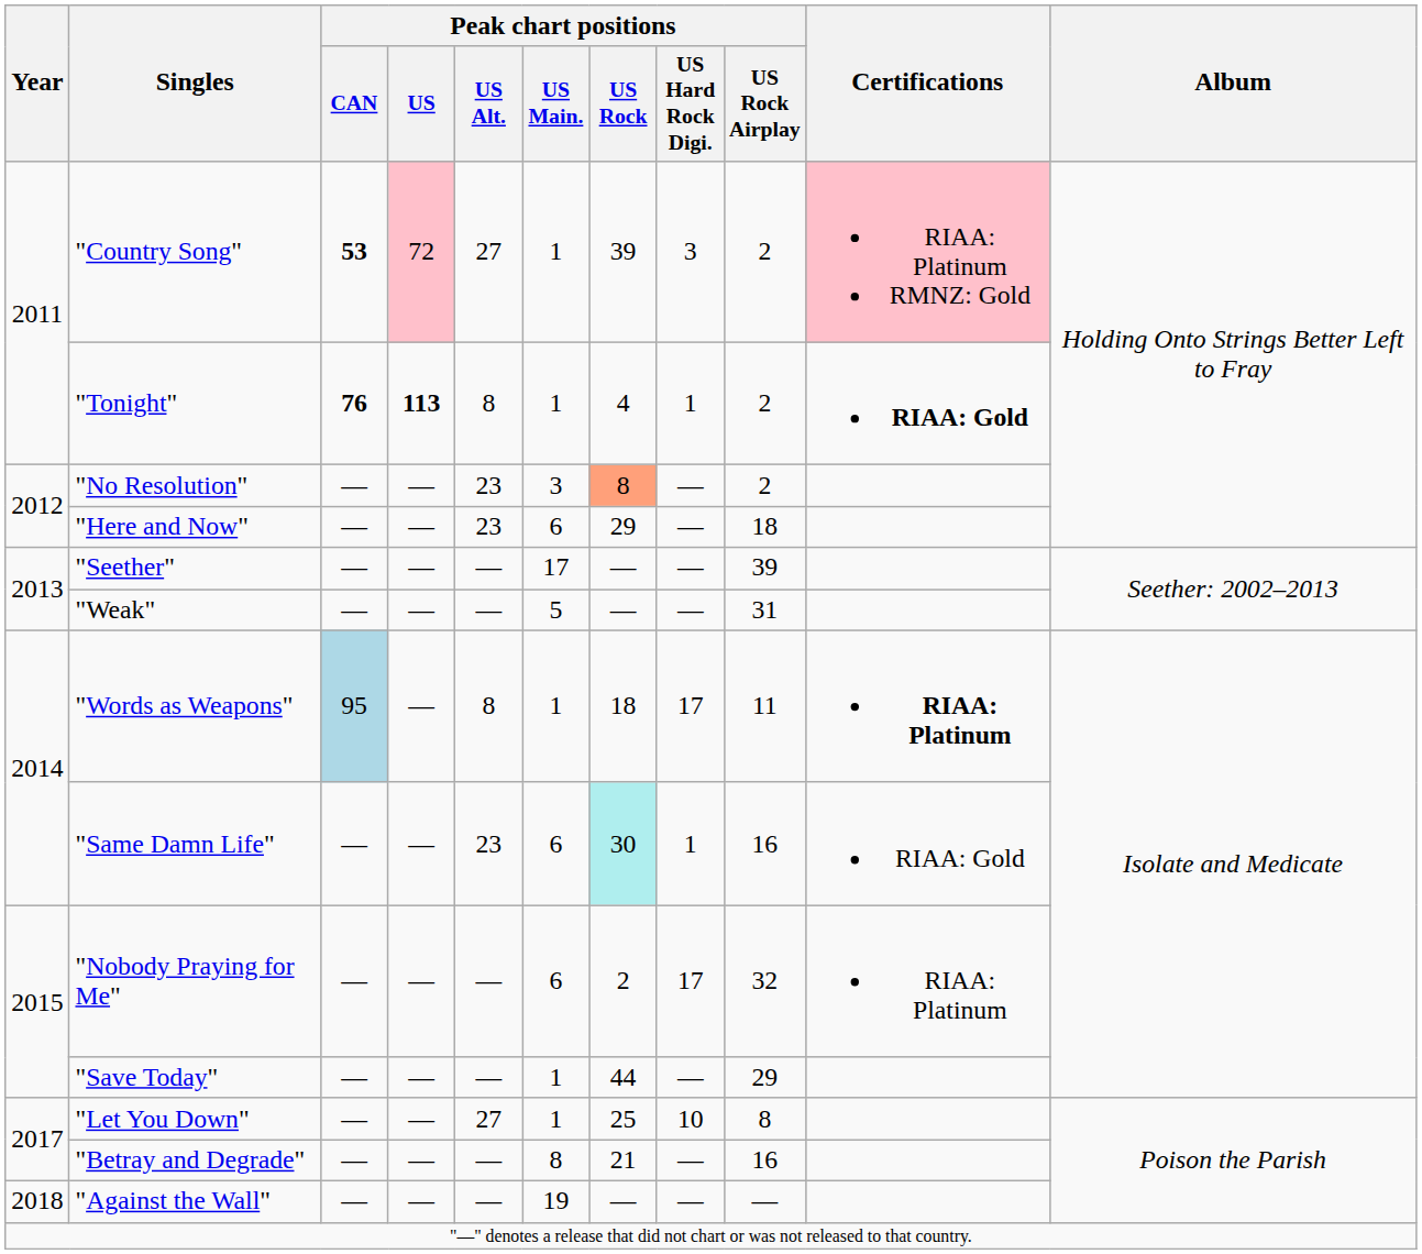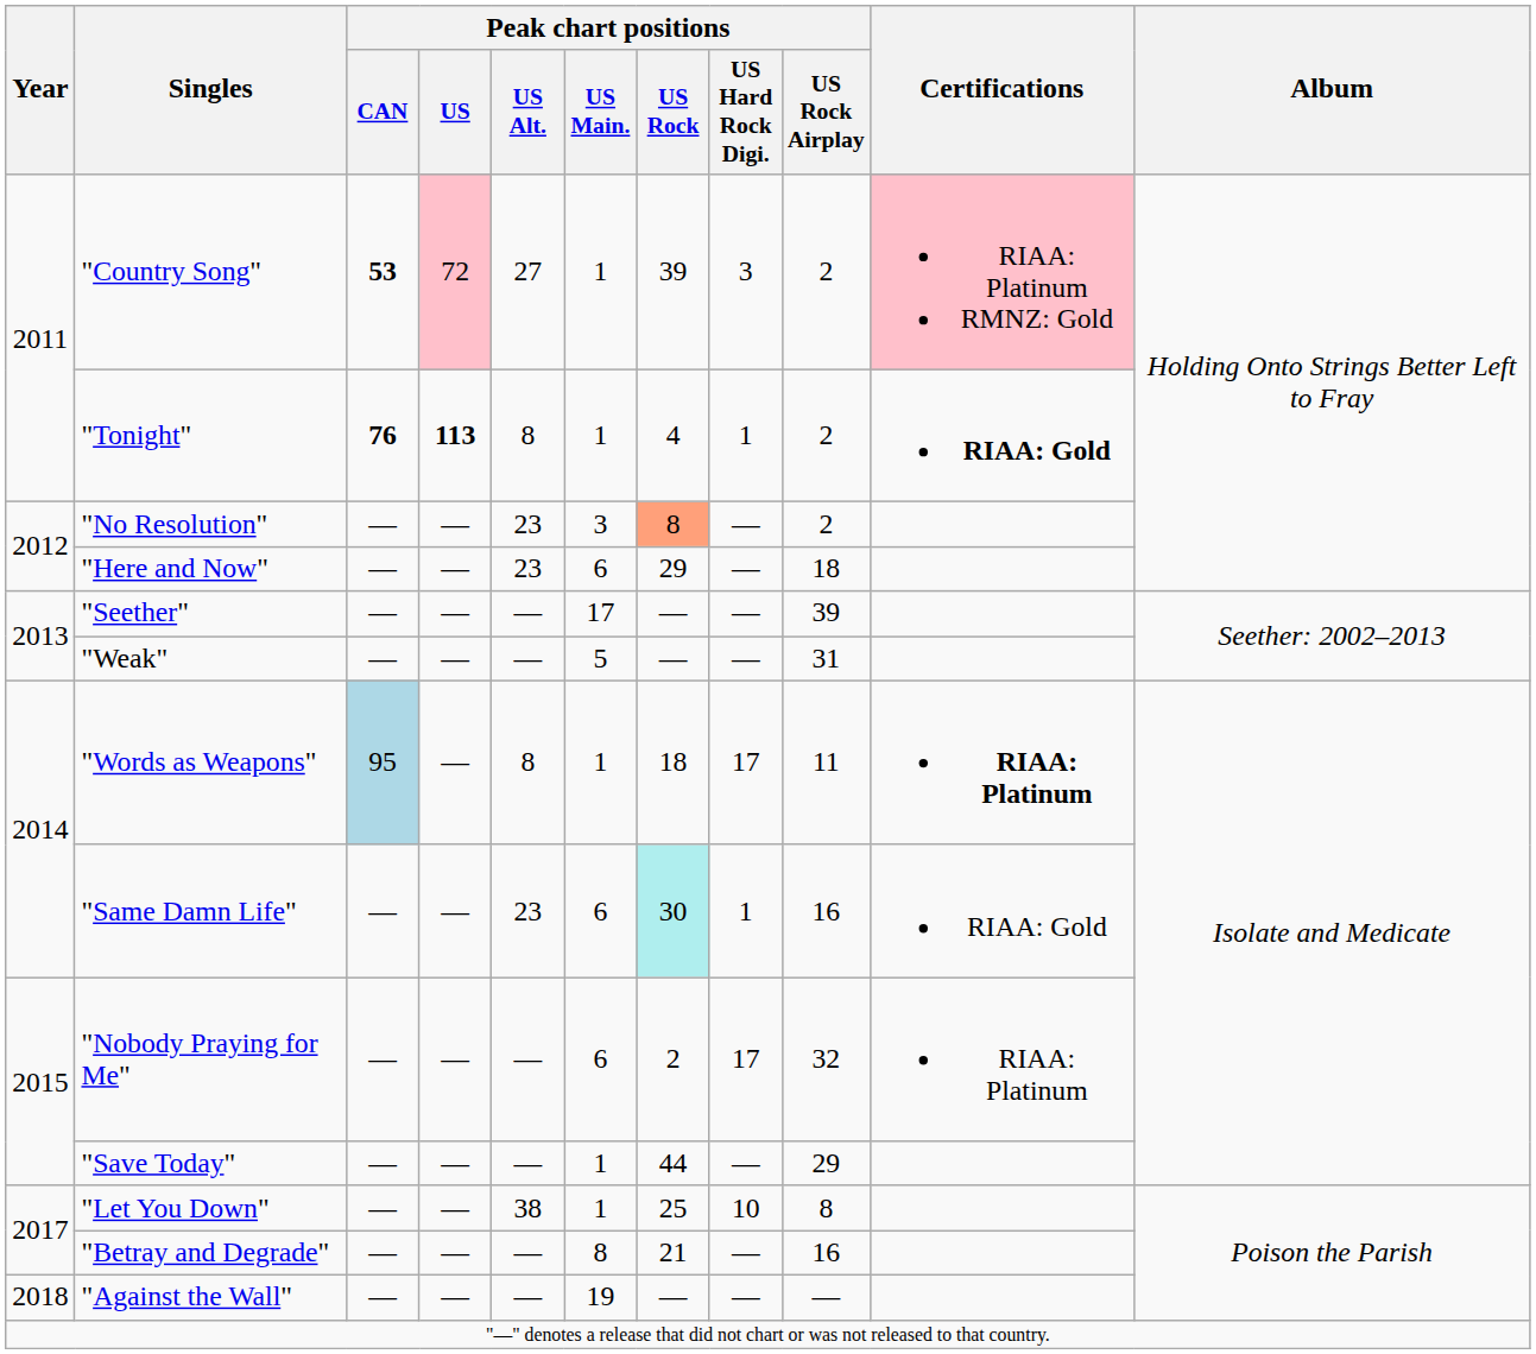"Let You Down" | Peak chart positions / US Alt.: 27 -> 38
